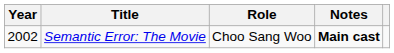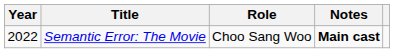Semantic Error: The Movie | Year: 2002 -> 2022
